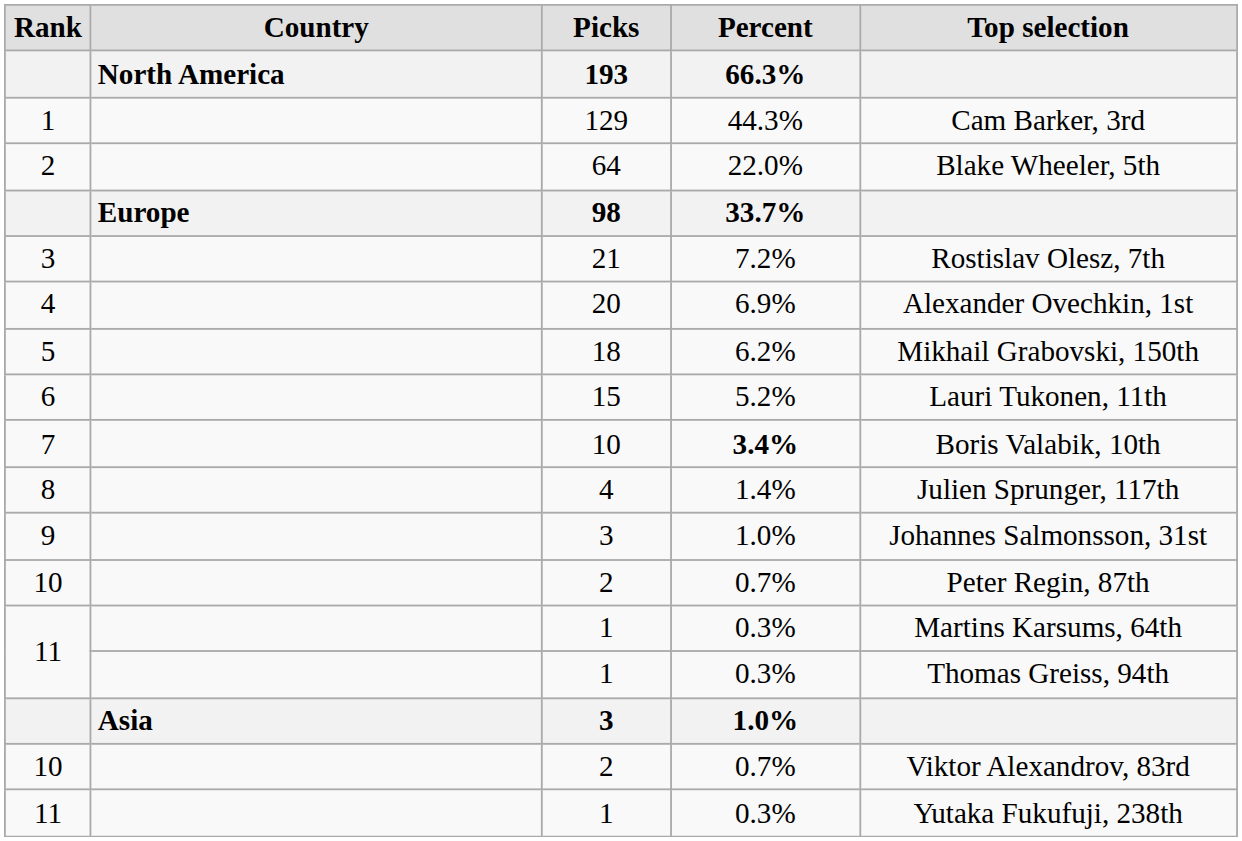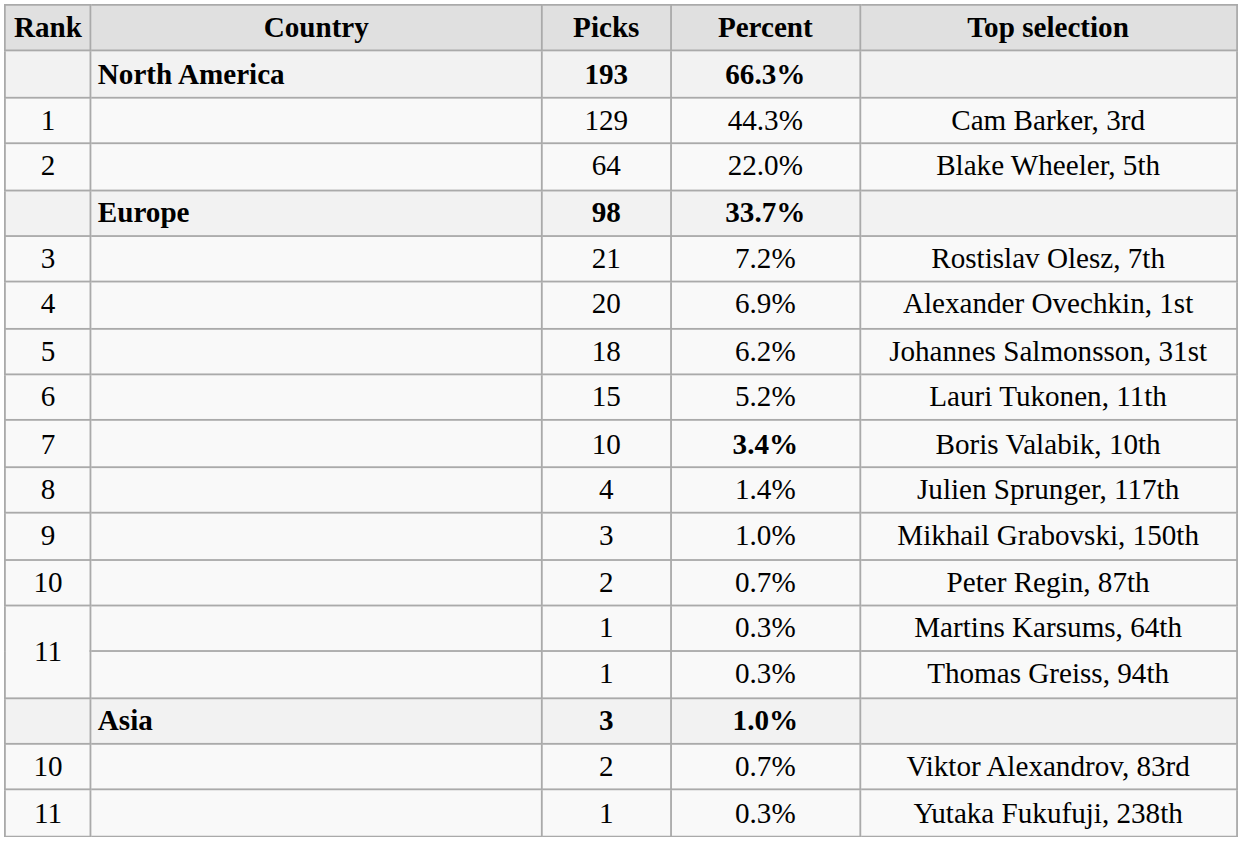5 | Top selection: Mikhail Grabovski, 150th -> Johannes Salmonsson, 31st
9 | Top selection: Johannes Salmonsson, 31st -> Mikhail Grabovski, 150th
